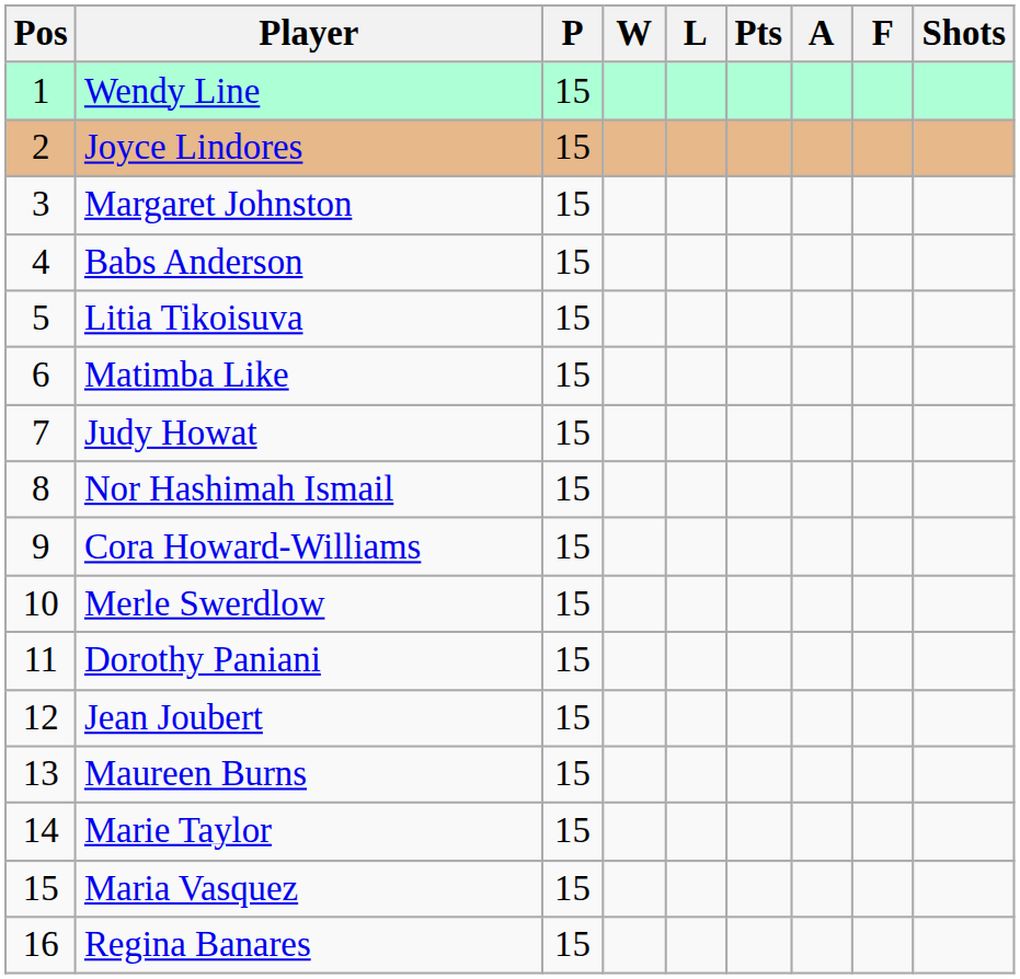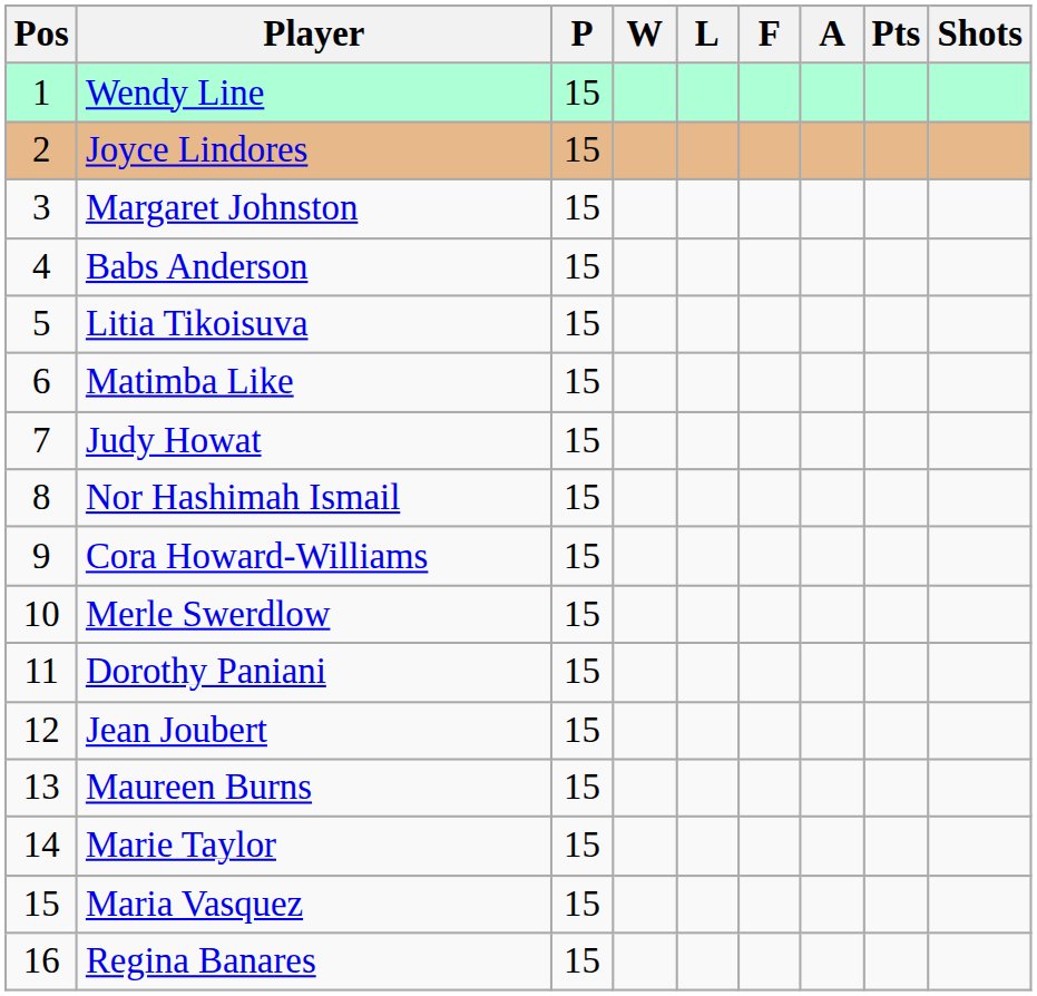columns swapped: F <-> Pts
